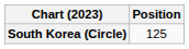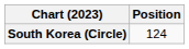South Korea (Circle) | Position: 125 -> 124
